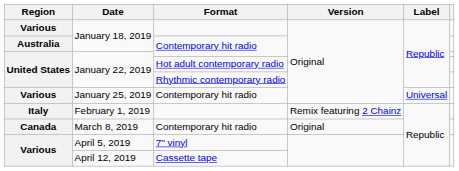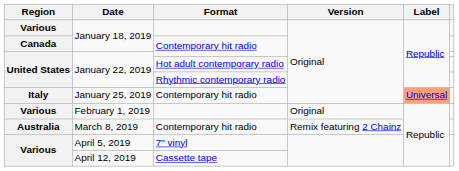January 18, 2019 / Contemporary hit radio | Region: Australia -> Canada
January 25, 2019 | Region: Various -> Italy
January 25, 2019 | Label: no background -> lightsalmon background
February 1, 2019 | Region: Italy -> Various
February 1, 2019 | Version: Remix featuring 2 Chainz -> Original
March 8, 2019 | Region: Canada -> Australia
March 8, 2019 | Version: Original -> Remix featuring 2 Chainz
